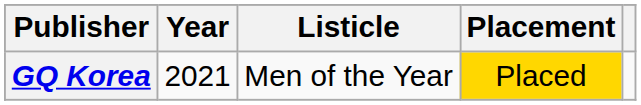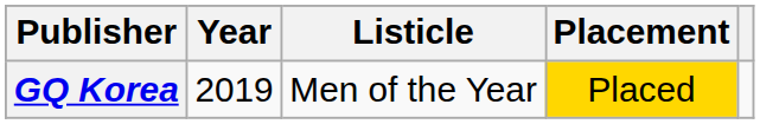GQ Korea | Year: 2021 -> 2019
